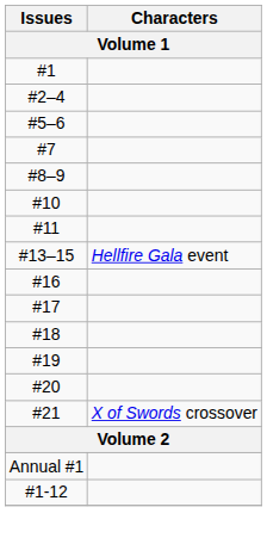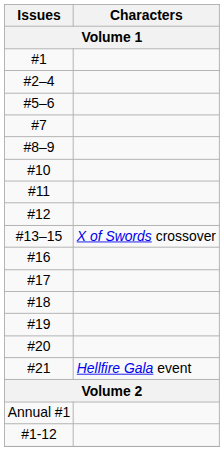+ row: #12
#13–15 | Characters: Hellfire Gala event -> X of Swords crossover
#21 | Characters: X of Swords crossover -> Hellfire Gala event
